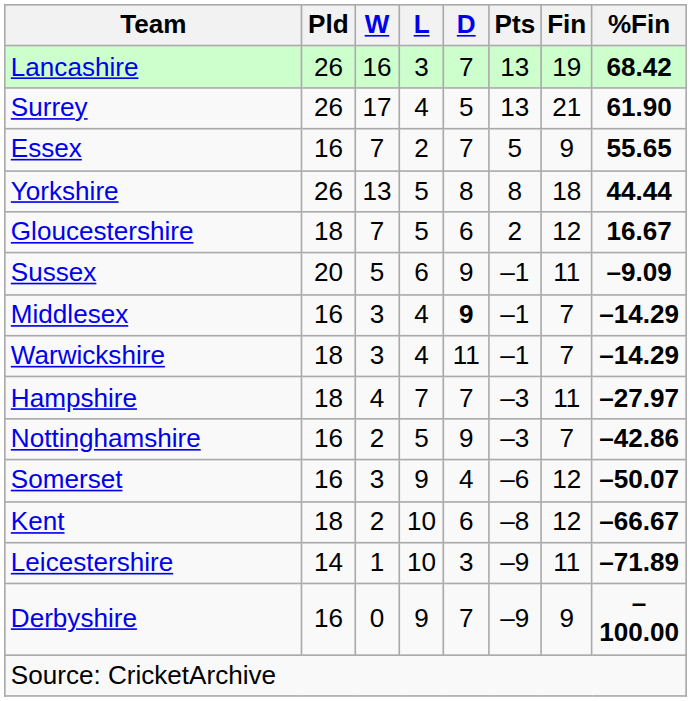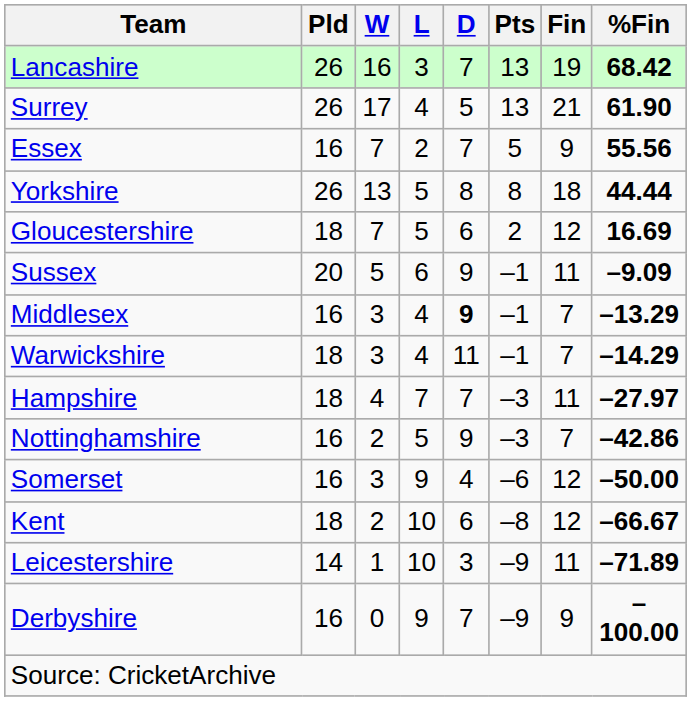Essex | %Fin: 55.65 -> 55.56
Gloucestershire | %Fin: 16.67 -> 16.69
Middlesex | %Fin: –14.29 -> –13.29
Somerset | %Fin: –50.07 -> –50.00
